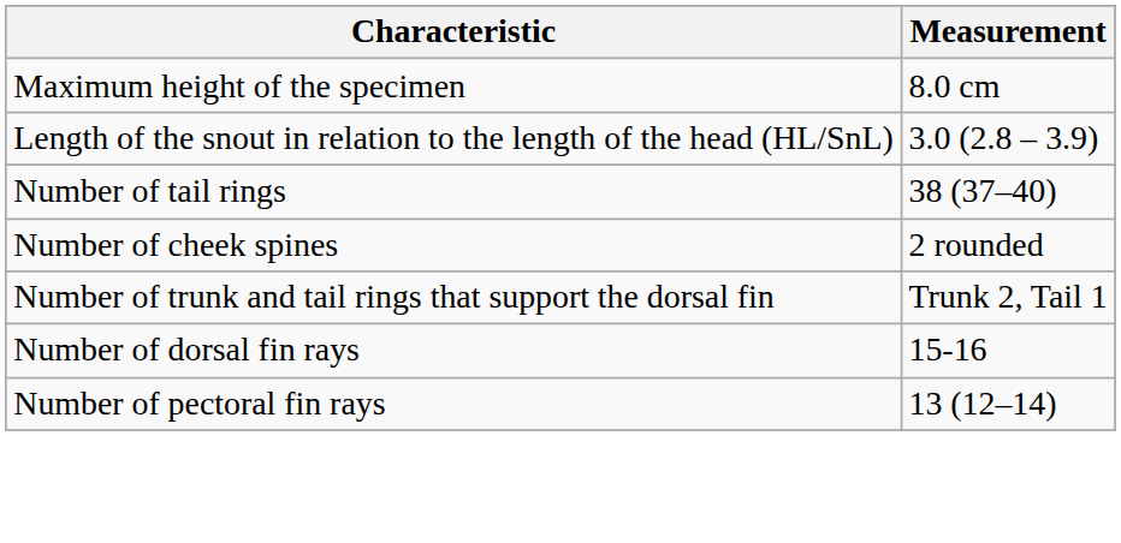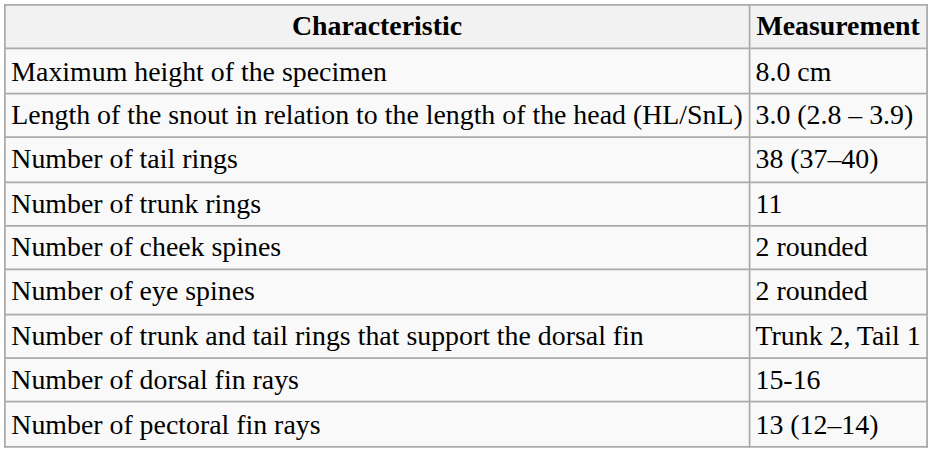+ row: Number of trunk rings | 11
+ row: Number of eye spines | 2 rounded
